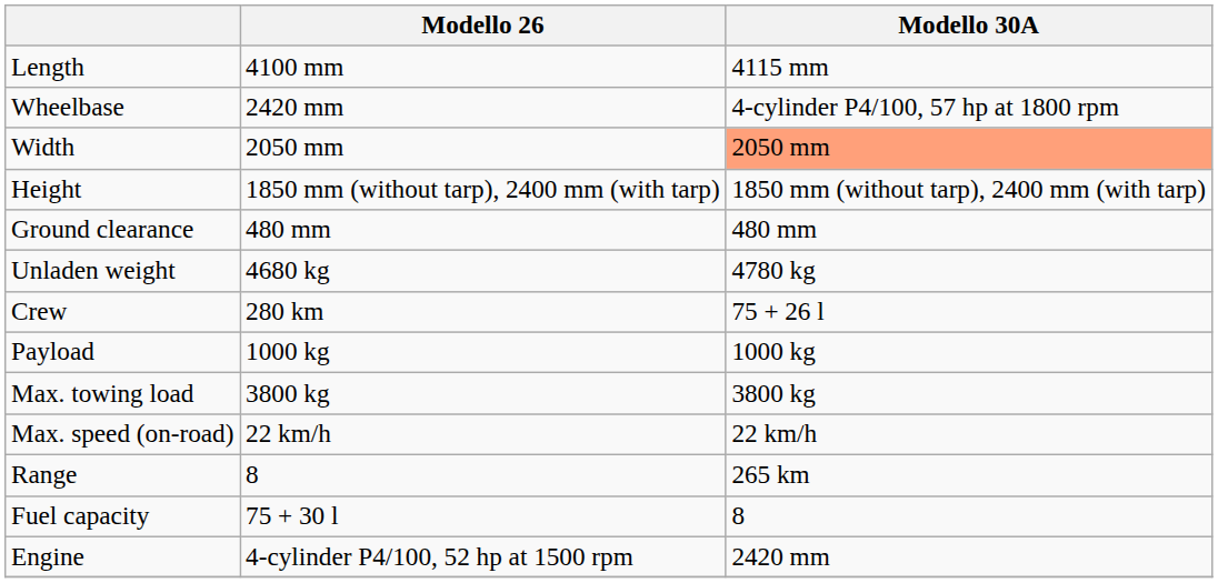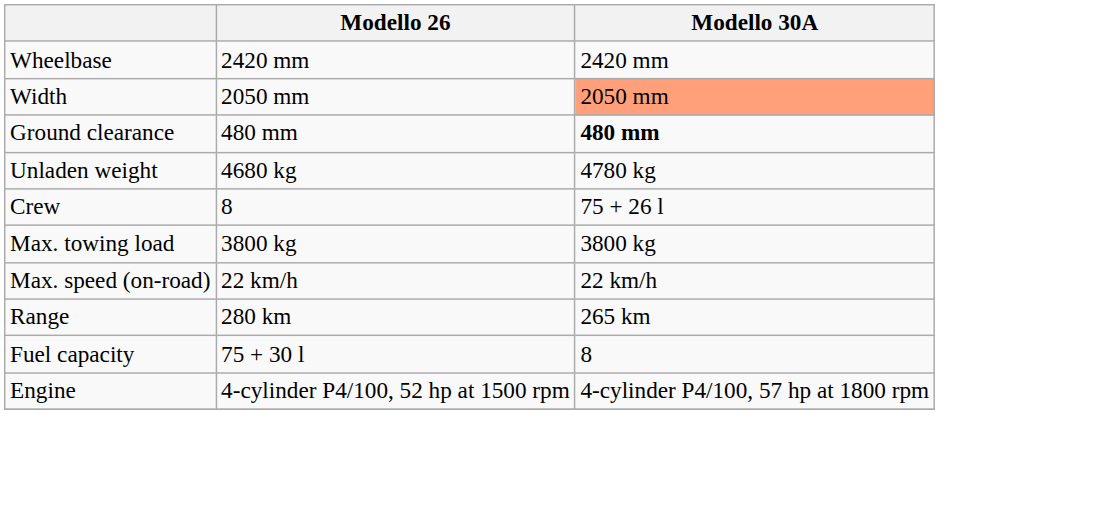- row: Length | 4100 mm | 4115 mm
Wheelbase | Modello 30A: 4-cylinder P4/100, 57 hp at 1800 rpm -> 2420 mm
- row: Height | 1850 mm (without tarp), 2400 mm (with tarp) | 1850 mm (without tarp), 2400 mm (with tarp)
Ground clearance | Modello 30A: normal -> bold
Crew | Modello 26: 280 km -> 8
- row: Payload | 1000 kg | 1000 kg
Range | Modello 26: 8 -> 280 km
Engine | Modello 30A: 2420 mm -> 4-cylinder P4/100, 57 hp at 1800 rpm
